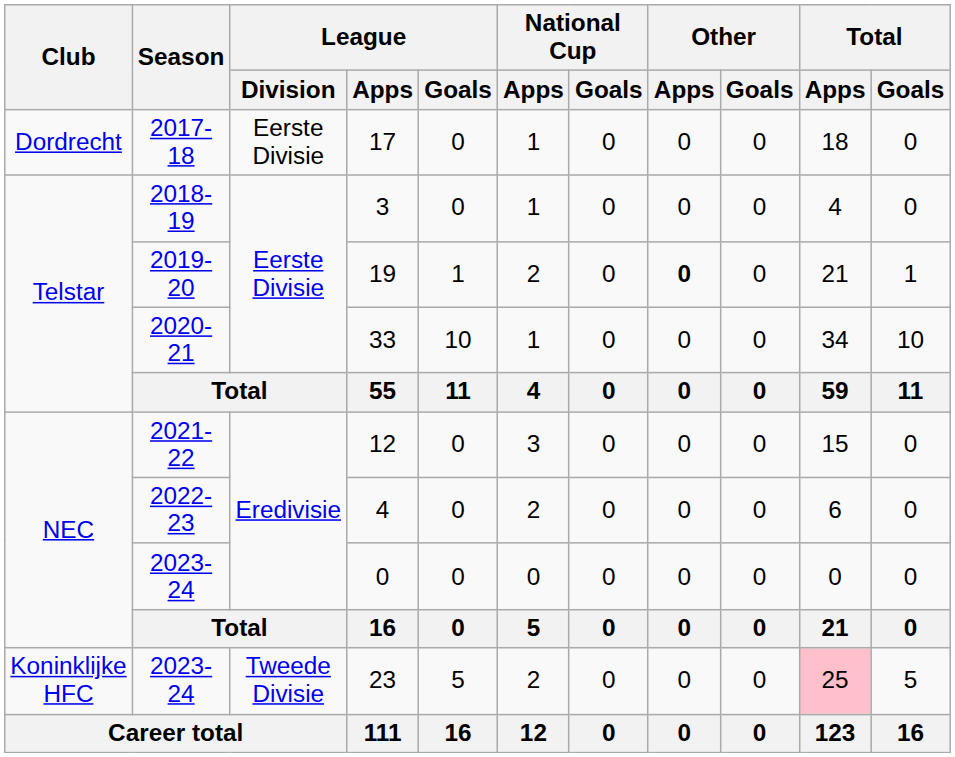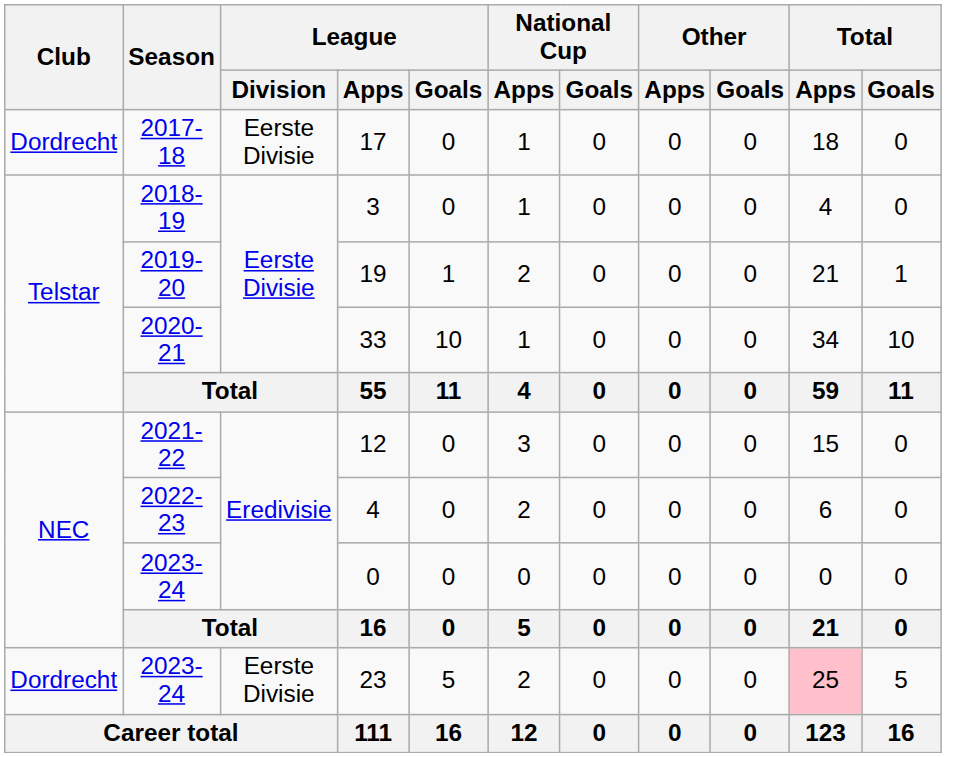19 | Other / Apps: bold -> normal
23 | Club: Koninklijke HFC -> Dordrecht
23 | League / Division: Tweede Divisie -> Eerste Divisie
